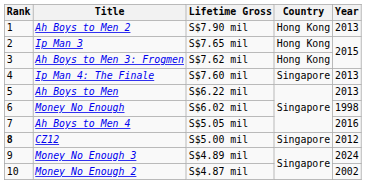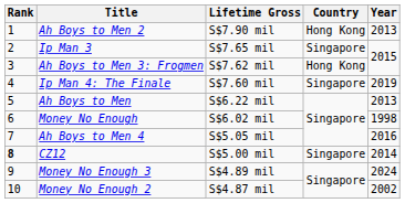Ip Man 3 | Country: Hong Kong -> Singapore
Ip Man 4: The Finale | Year: 2013 -> 2019
CZ12 | Year: 2012 -> 2014
